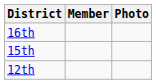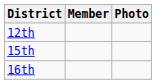rows swapped: 12th <-> 16th
